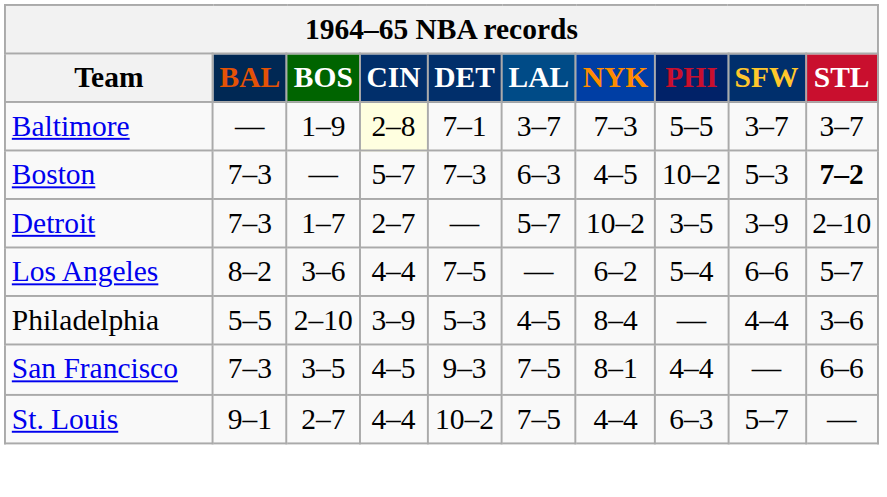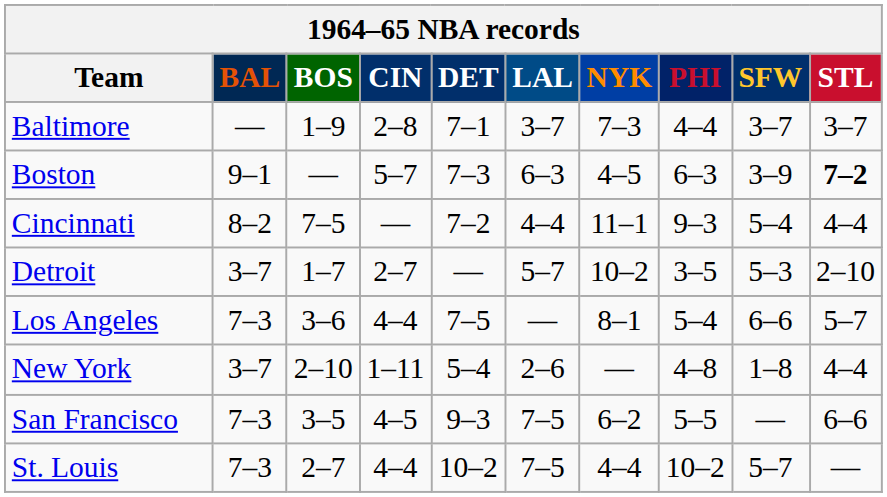Baltimore | CIN: lightyellow background -> no background
Baltimore | PHI: 5–5 -> 4–4
Boston | BAL: 7–3 -> 9–1
Boston | PHI: 10–2 -> 6–3
Boston | SFW: 5–3 -> 3–9
+ row: Cincinnati | 8–2 | 7–5 | — | 7–2 | 4–4 | 11–1 | 9–3 | 5–4 | 4–4
Detroit | BAL: 7–3 -> 3–7
Detroit | SFW: 3–9 -> 5–3
Los Angeles | BAL: 8–2 -> 7–3
Los Angeles | NYK: 6–2 -> 8–1
+ row: New York | 3–7 | 2–10 | 1–11 | 5–4 | 2–6 | — | 4–8 | 1–8 | 4–4
- row: Philadelphia | 5–5 | 2–10 | 3–9 | 5–3 | 4–5 | 8–4 | — | 4–4 | 3–6
San Francisco | NYK: 8–1 -> 6–2
San Francisco | PHI: 4–4 -> 5–5
St. Louis | BAL: 9–1 -> 7–3
St. Louis | PHI: 6–3 -> 10–2
